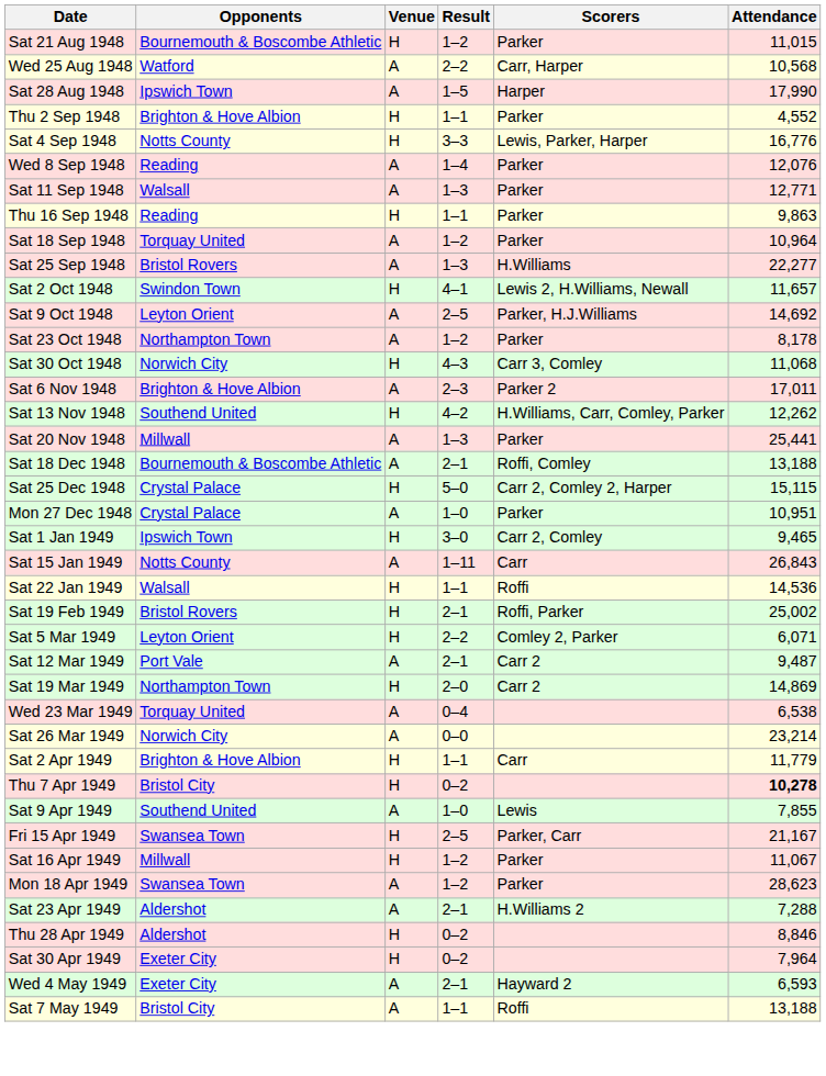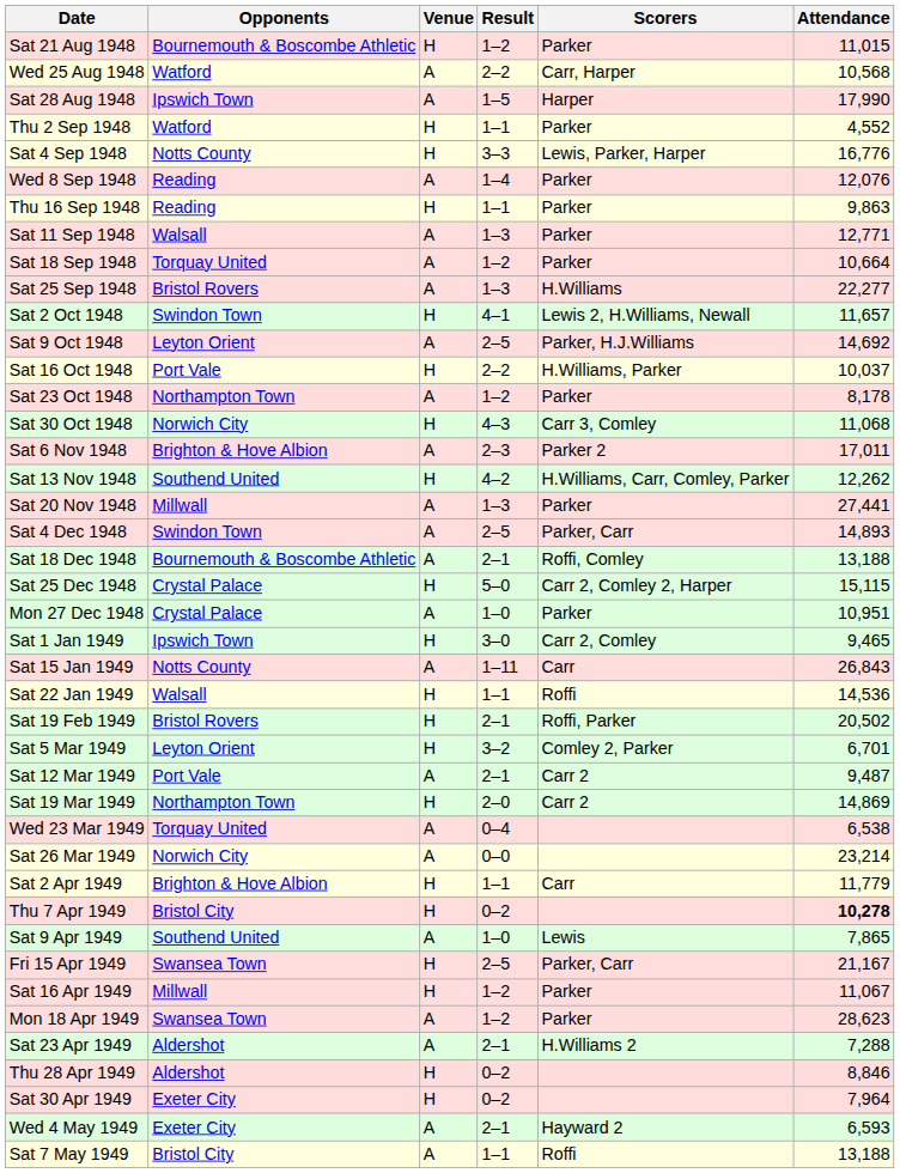Thu 2 Sep 1948 | Opponents: Brighton & Hove Albion -> Watford
rows swapped: Sat 11 Sep 1948 <-> Thu 16 Sep 1948
Sat 18 Sep 1948 | Attendance: 10,964 -> 10,664
+ row: Sat 16 Oct 1948 | Port Vale | H | 2–2 | H.Williams, Parker | 10,037
Sat 20 Nov 1948 | Attendance: 25,441 -> 27,441
+ row: Sat 4 Dec 1948 | Swindon Town | A | 2–5 | Parker, Carr | 14,893
Sat 19 Feb 1949 | Attendance: 25,002 -> 20,502
Sat 5 Mar 1949 | Result: 2–2 -> 3–2
Sat 5 Mar 1949 | Attendance: 6,071 -> 6,701
Sat 9 Apr 1949 | Attendance: 7,855 -> 7,865
